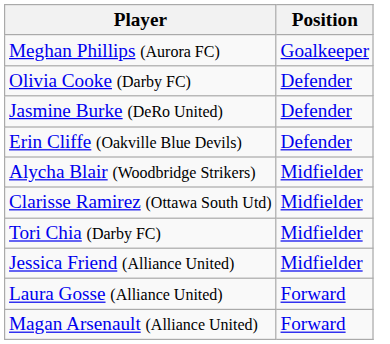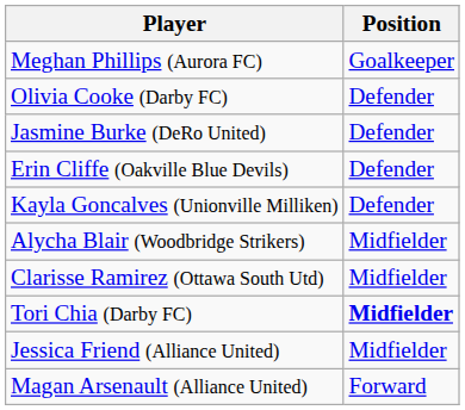+ row: Kayla Goncalves (Unionville Milliken) | Defender
Tori Chia (Darby FC) | Position: normal -> bold
- row: Laura Gosse (Alliance United) | Forward
